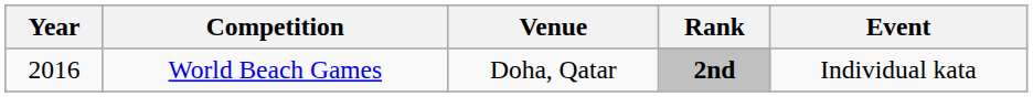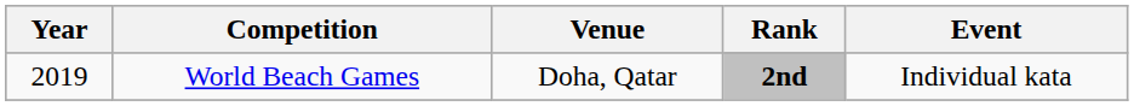World Beach Games | Year: 2016 -> 2019
